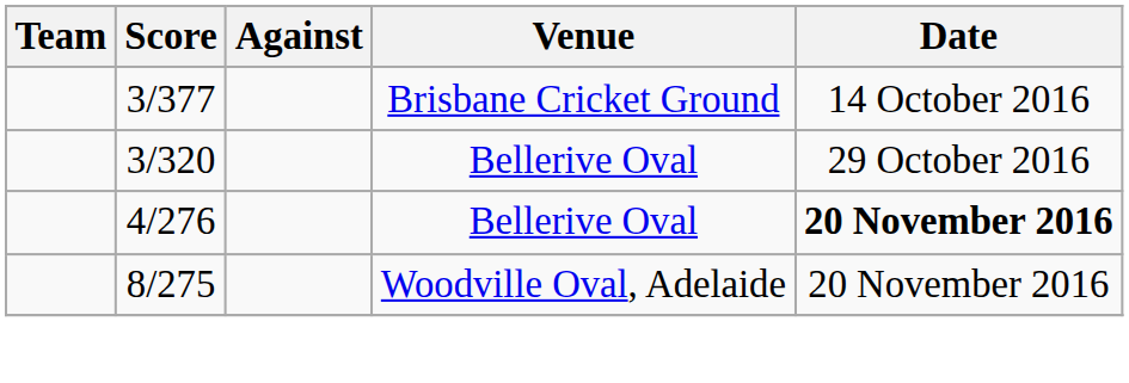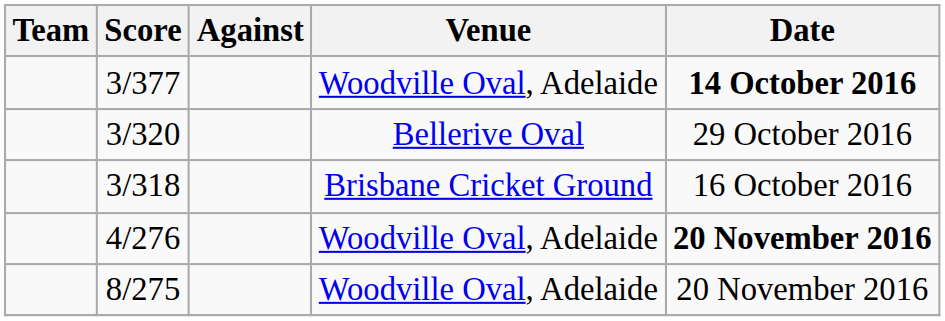3/377 | Venue: Brisbane Cricket Ground -> Woodville Oval, Adelaide
3/377 | Date: normal -> bold
+ row: 3/318 | Brisbane Cricket Ground | 16 October 2016
4/276 | Venue: Bellerive Oval -> Woodville Oval, Adelaide
